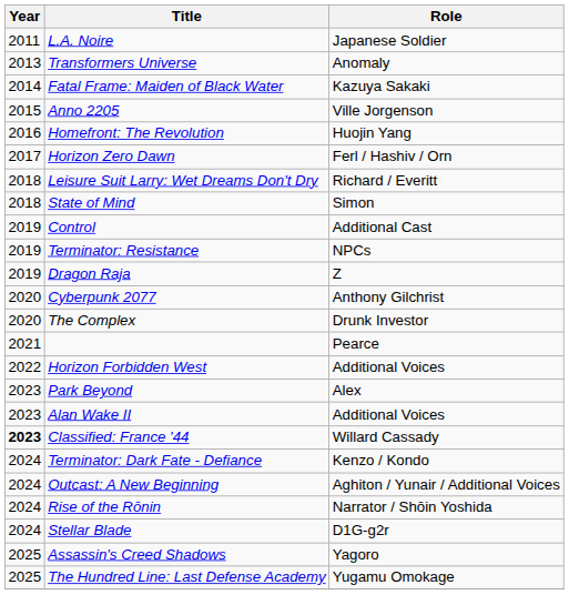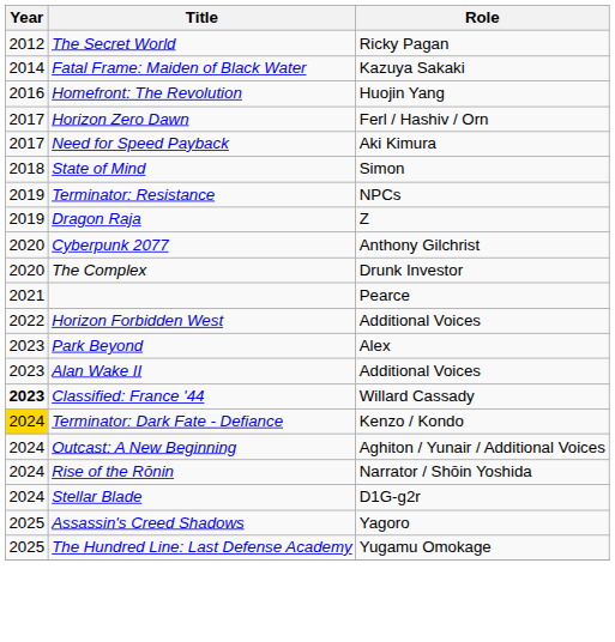- row: 2011 | L.A. Noire | Japanese Soldier
+ row: 2012 | The Secret World | Ricky Pagan
- row: 2013 | Transformers Universe | Anomaly
- row: 2015 | Anno 2205 | Ville Jorgenson
+ row: 2017 | Need for Speed Payback | Aki Kimura
- row: 2018 | Leisure Suit Larry: Wet Dreams Don't Dry | Richard / Everitt
- row: 2019 | Control | Additional Cast
Terminator: Dark Fate - Defiance | Year: no background -> gold background
